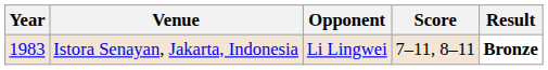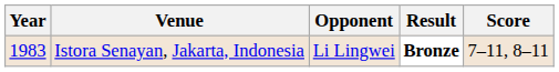columns swapped: Score <-> Result
